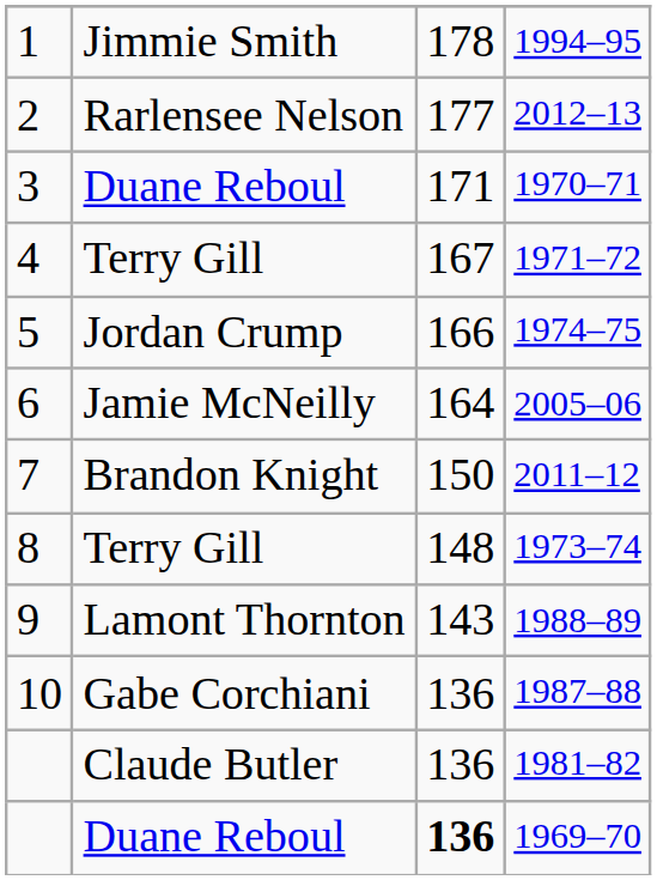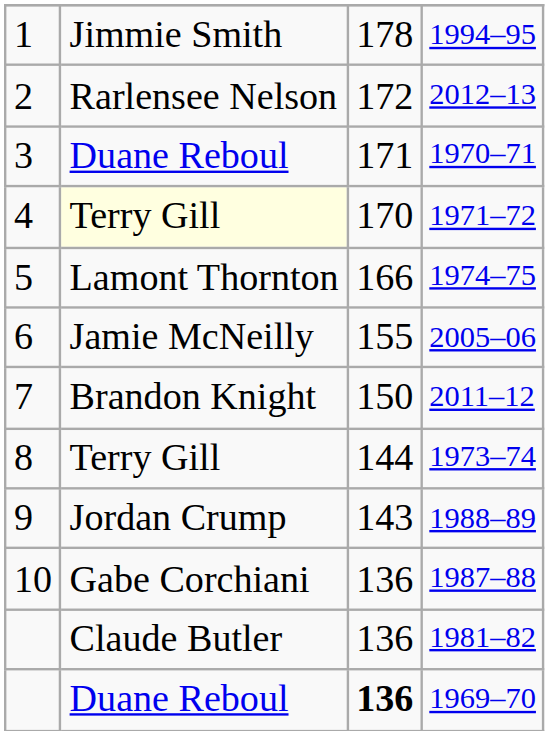2012–13 | column 3: 177 -> 172
1971–72 | column 2: no background -> lightyellow background
1971–72 | column 3: 167 -> 170
1974–75 | column 2: Jordan Crump -> Lamont Thornton
2005–06 | column 3: 164 -> 155
1973–74 | column 3: 148 -> 144
1988–89 | column 2: Lamont Thornton -> Jordan Crump
